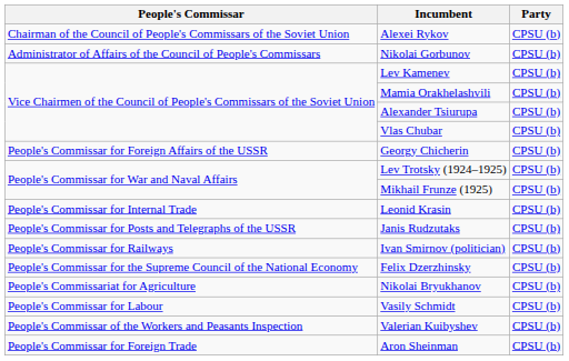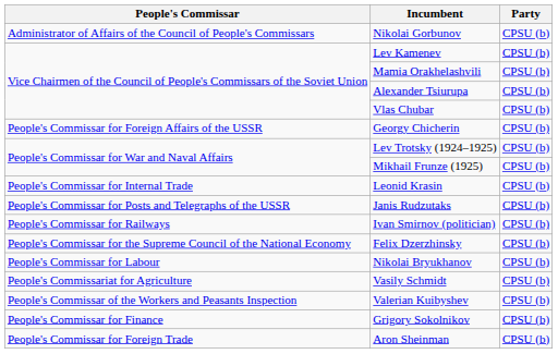- row: Chairman of the Council of People's Commissars of the Soviet Union | Alexei Rykov | CPSU (b)
Nikolai Bryukhanov | People's Commissar: People's Commissariat for Agriculture -> People's Commissar for Labour
Vasily Schmidt | People's Commissar: People's Commissar for Labour -> People's Commissariat for Agriculture
+ row: People's Commissar for Finance | Grigory Sokolnikov | CPSU (b)
